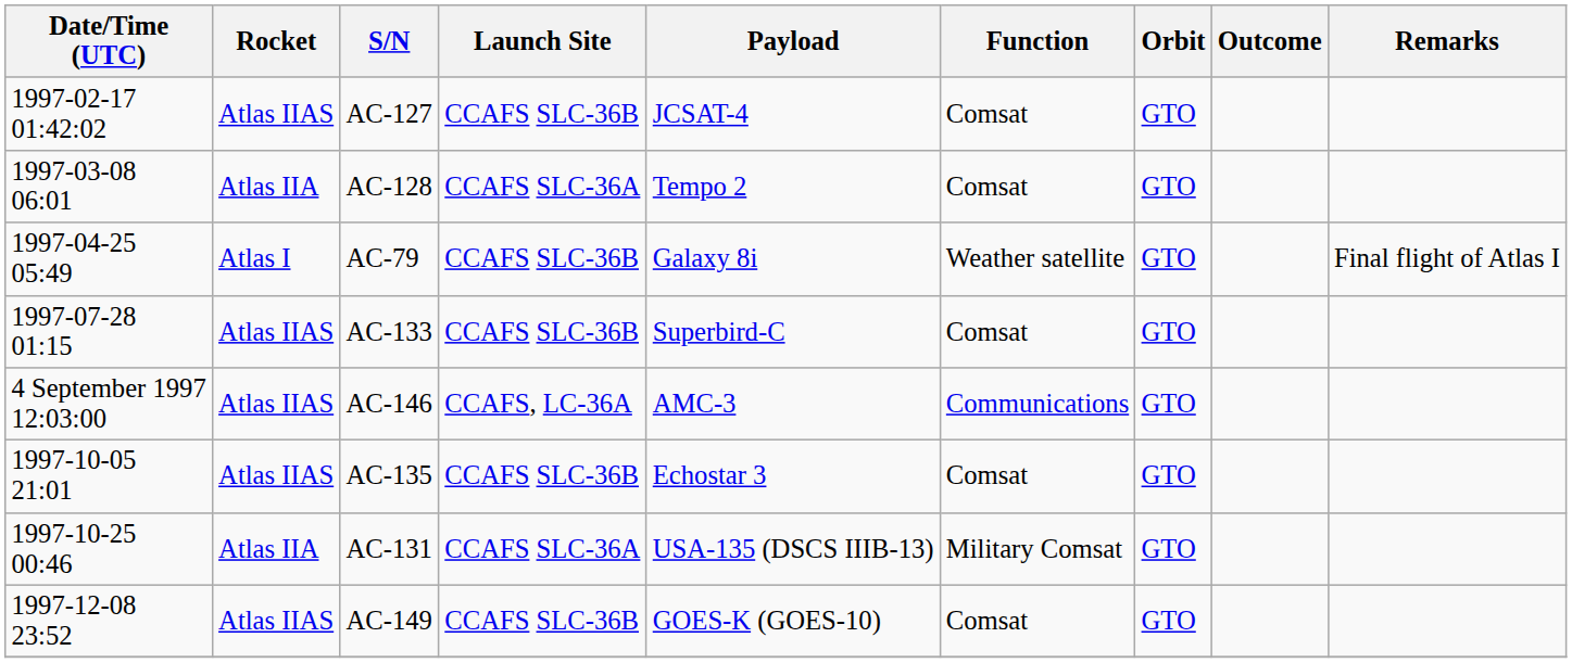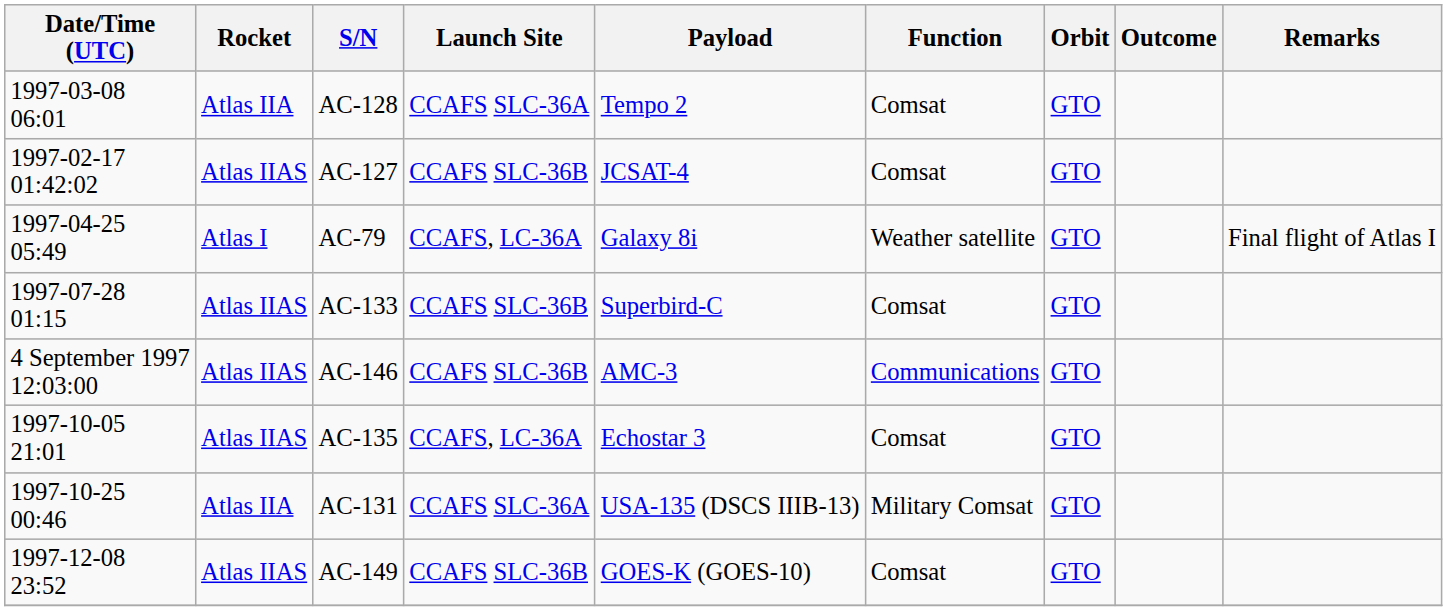rows swapped: AC-127 <-> AC-128
AC-79 | Launch Site: CCAFS SLC-36B -> CCAFS, LC-36A
AC-146 | Launch Site: CCAFS, LC-36A -> CCAFS SLC-36B
AC-135 | Launch Site: CCAFS SLC-36B -> CCAFS, LC-36A
